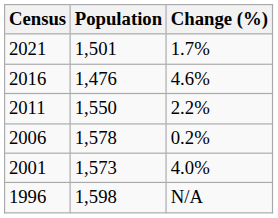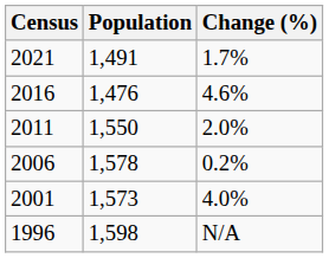2021 | Population: 1,501 -> 1,491
2011 | Change (%): 2.2% -> 2.0%
